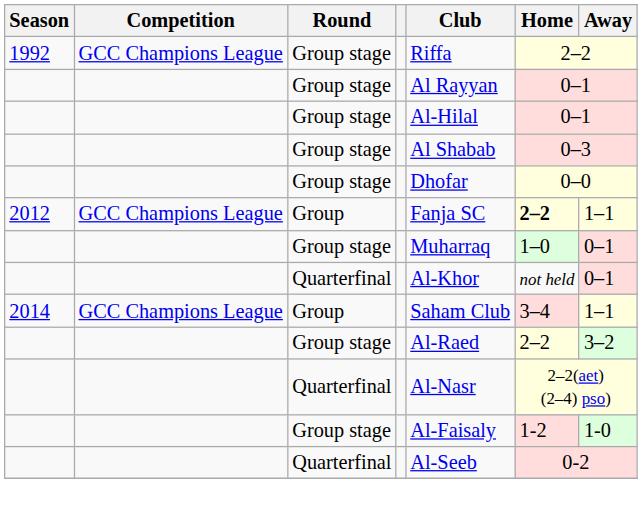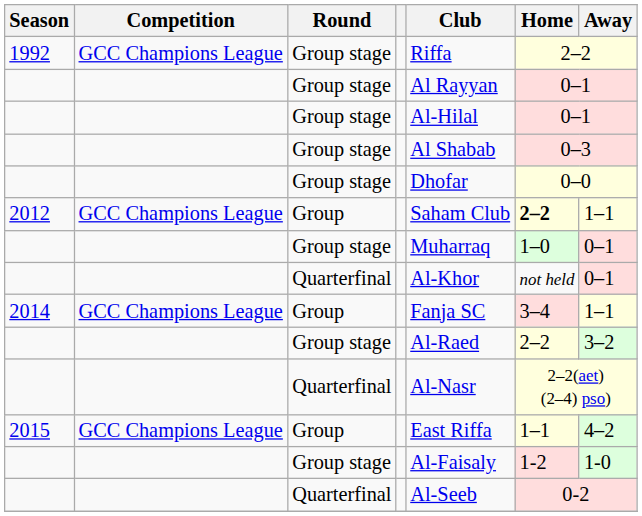2012 | Club: Fanja SC -> Saham Club
2014 | Club: Saham Club -> Fanja SC
+ row: 2015 | GCC Champions League | Group | East Riffa | 1–1 | 4–2
